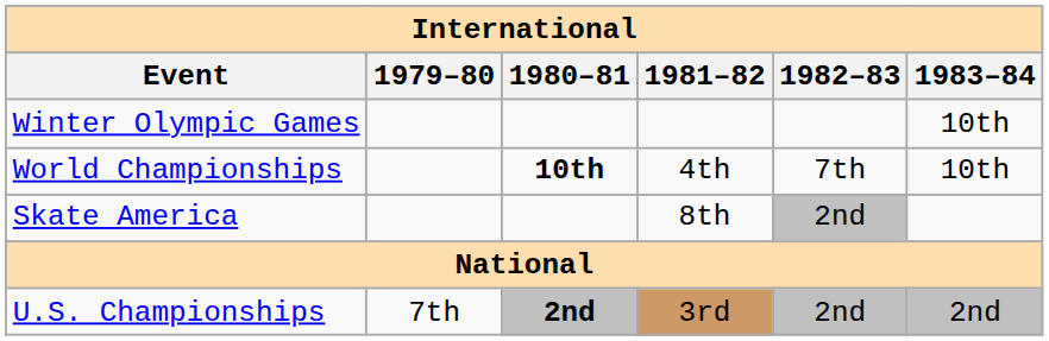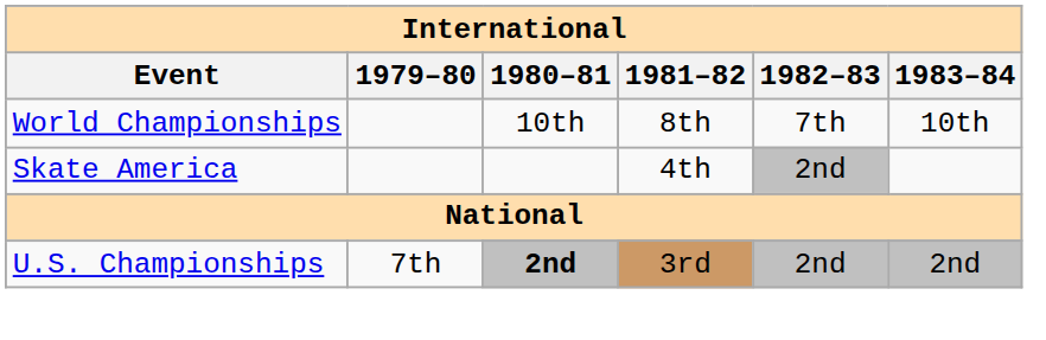- row: Winter Olympic Games | 10th
World Championships | 1980–81: bold -> normal
World Championships | 1981–82: 4th -> 8th
Skate America | 1981–82: 8th -> 4th
